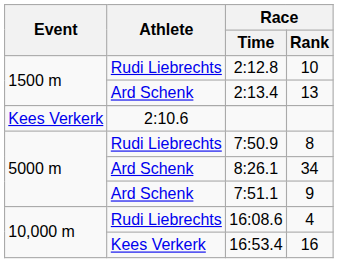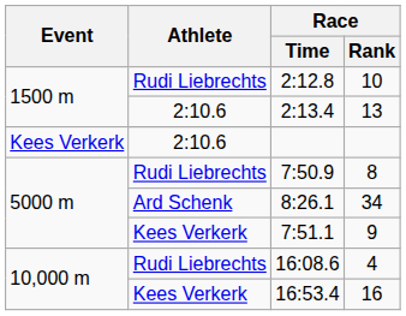2:13.4 | Athlete: Ard Schenk -> 2:10.6
7:51.1 | Athlete: Ard Schenk -> Kees Verkerk
